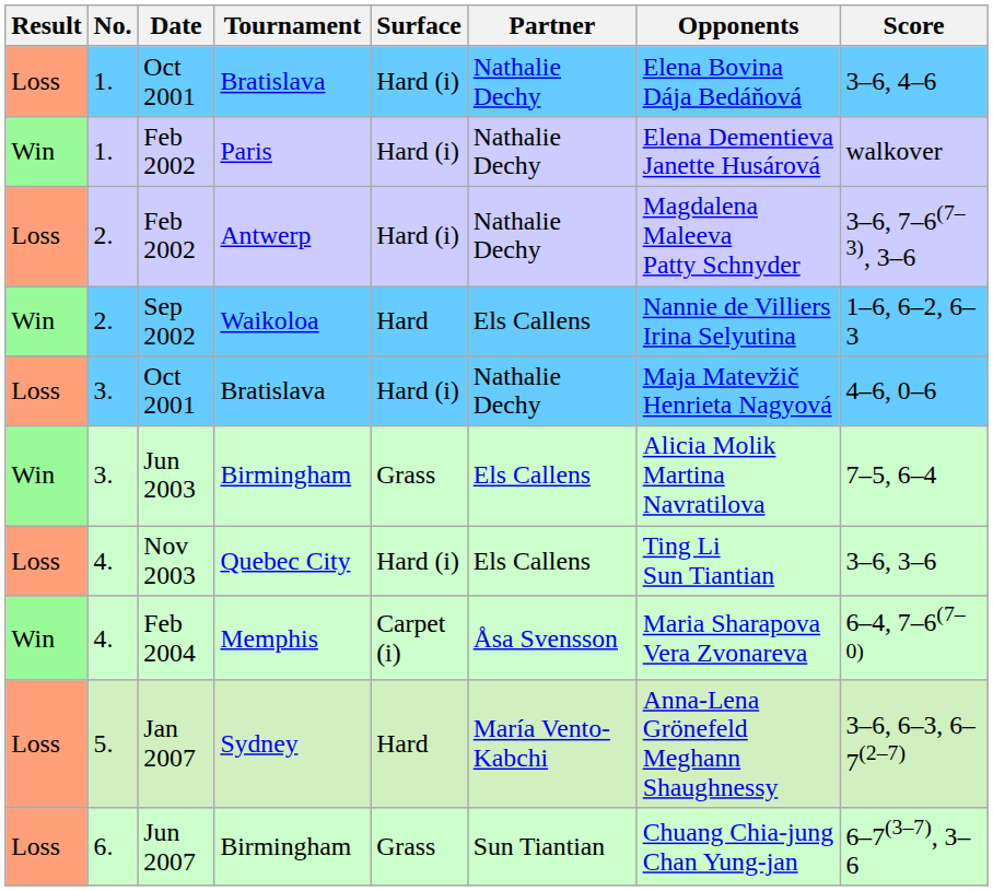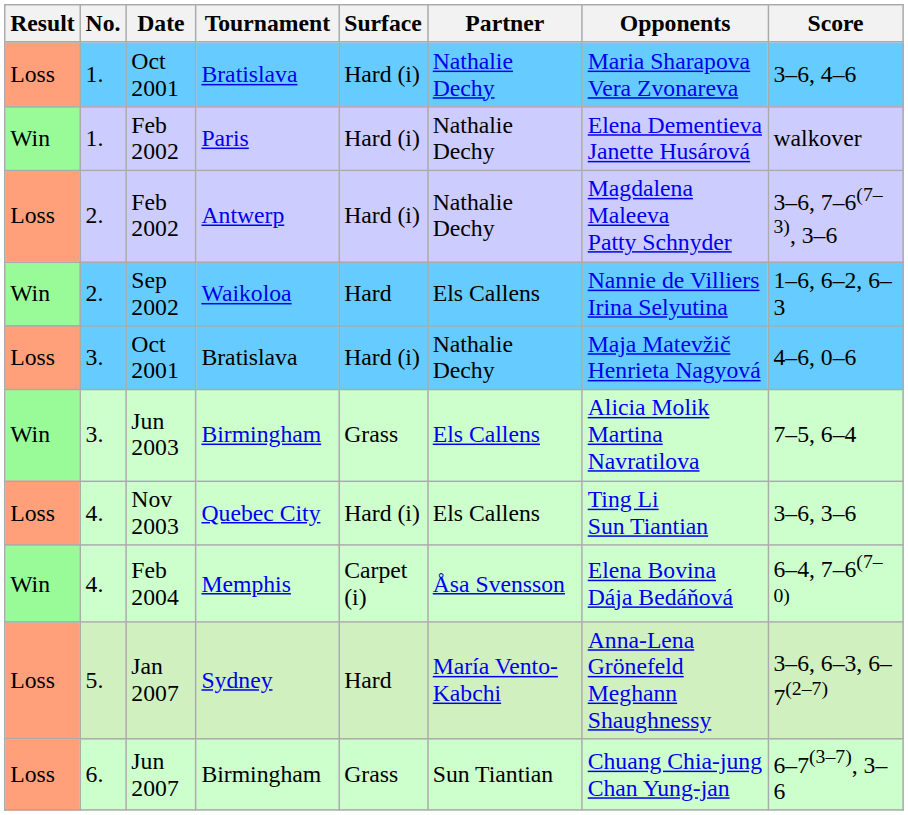1. / Oct 2001 | Opponents: Elena Bovina Dája Bedáňová -> Maria Sharapova Vera Zvonareva
Feb 2004 | Opponents: Maria Sharapova Vera Zvonareva -> Elena Bovina Dája Bedáňová
